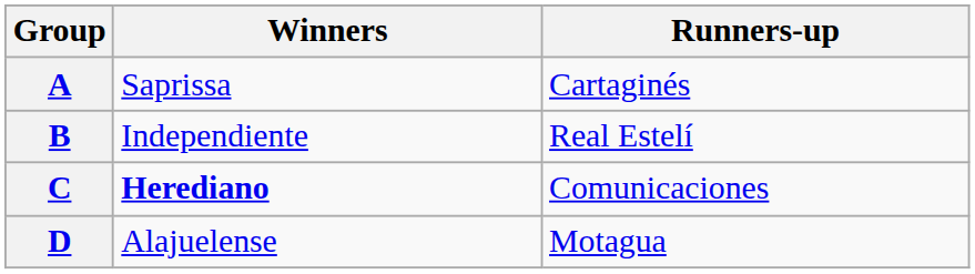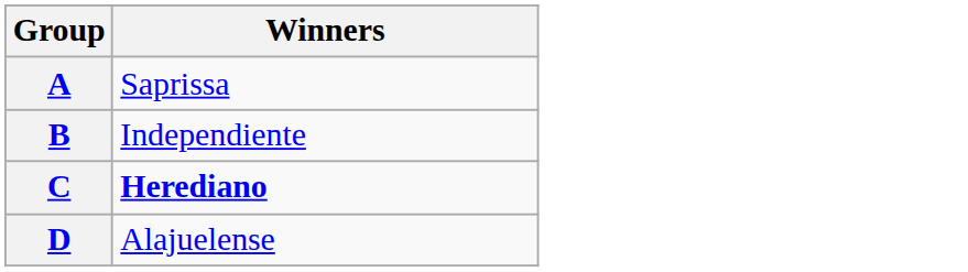- column: Runners-up | Cartaginés | Real Estelí | Comunicaciones | Motagua
